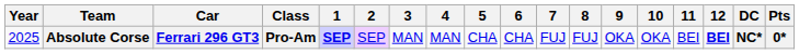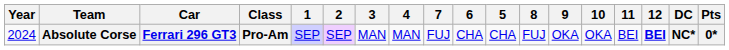columns swapped: 5 <-> 7
Absolute Corse | Year: 2025 -> 2024
Absolute Corse | 1: bold -> normal
